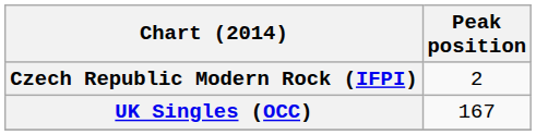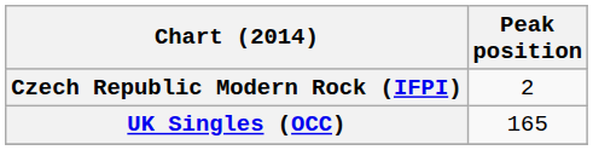UK Singles (OCC) | Peak position: 167 -> 165
